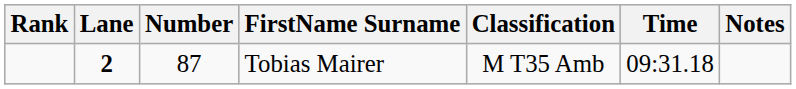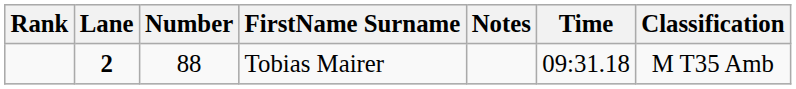columns swapped: Classification <-> Notes
Tobias Mairer | Number: 87 -> 88
